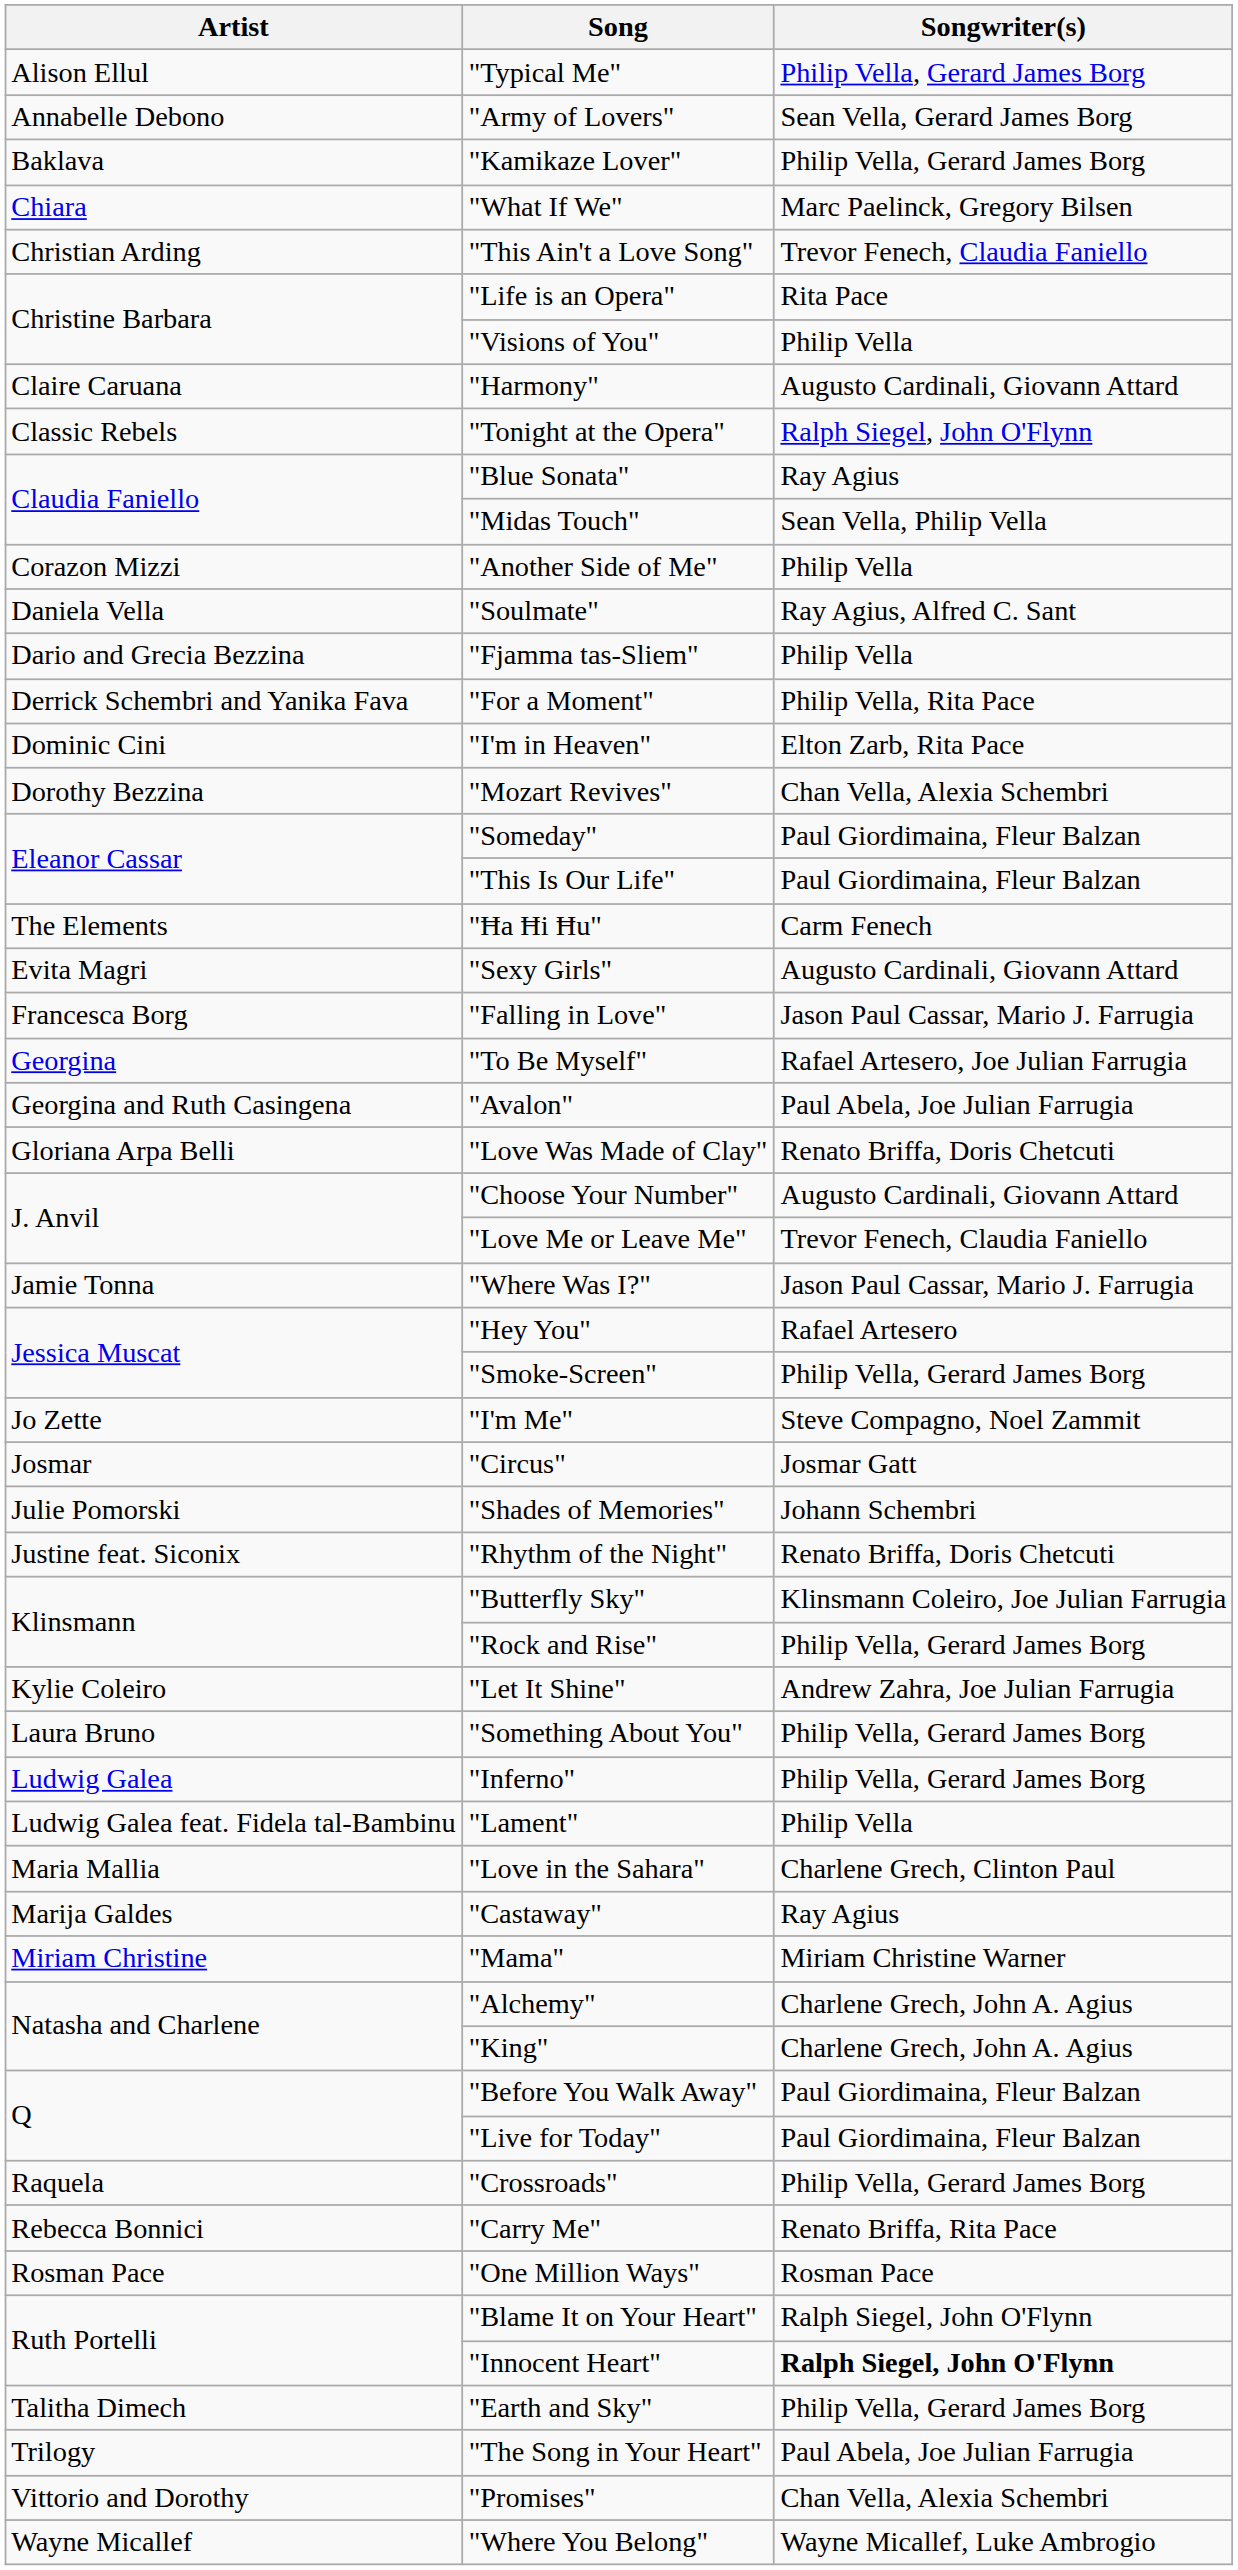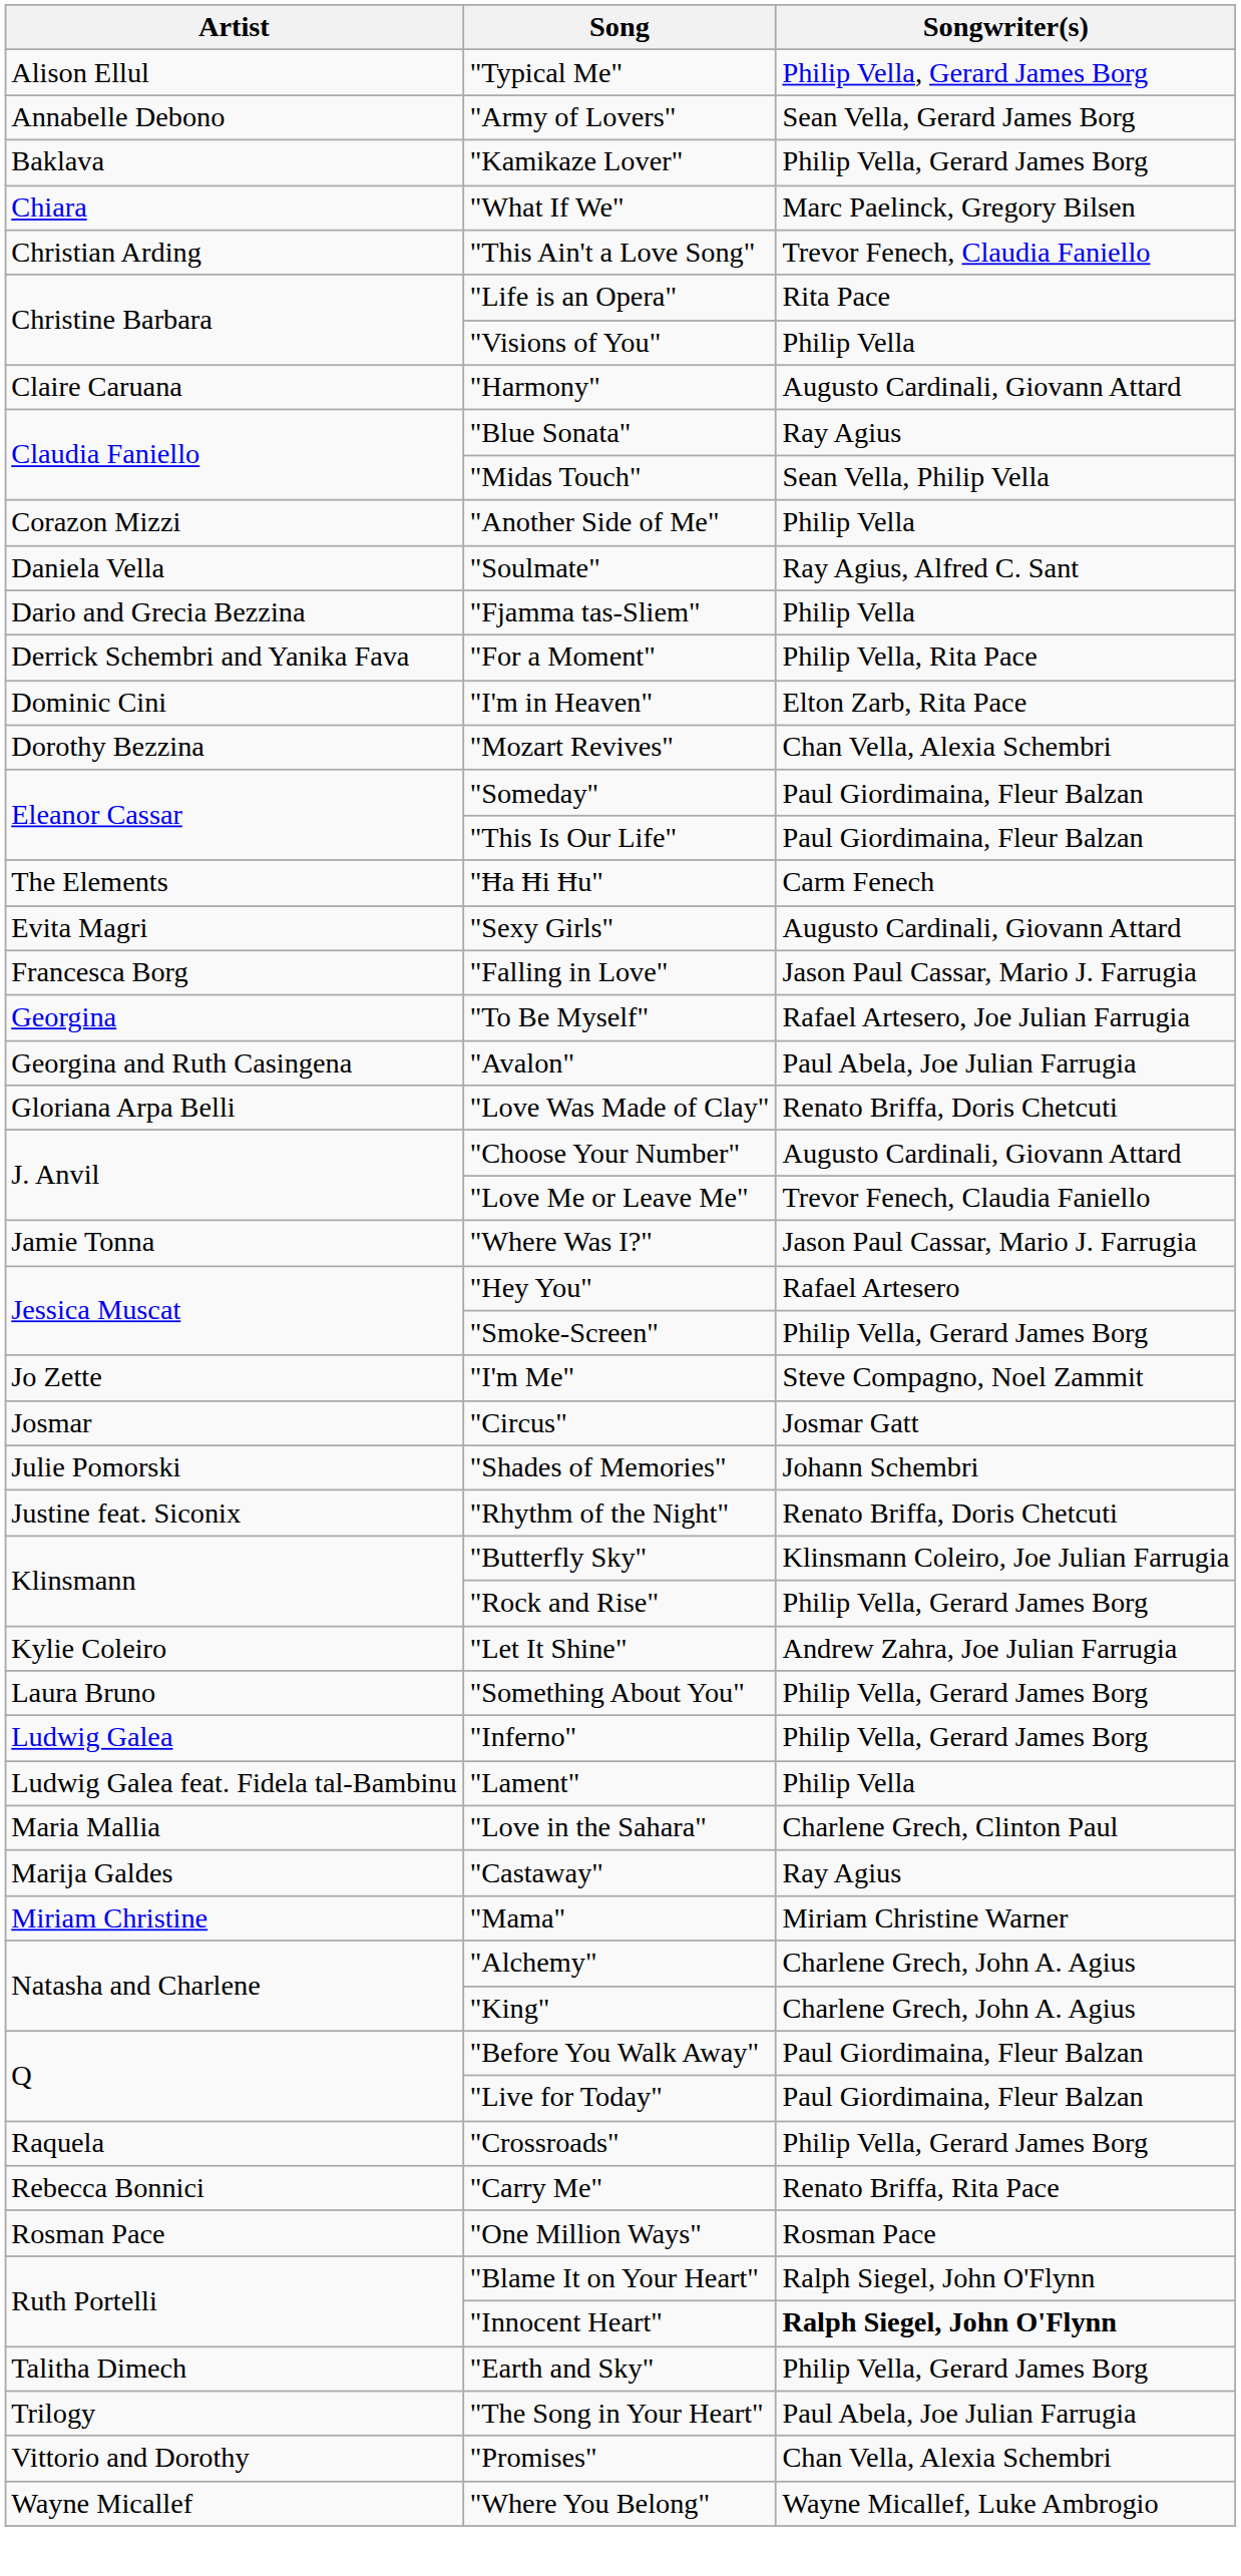- row: Classic Rebels | "Tonight at the Opera" | Ralph Siegel, John O'Flynn
